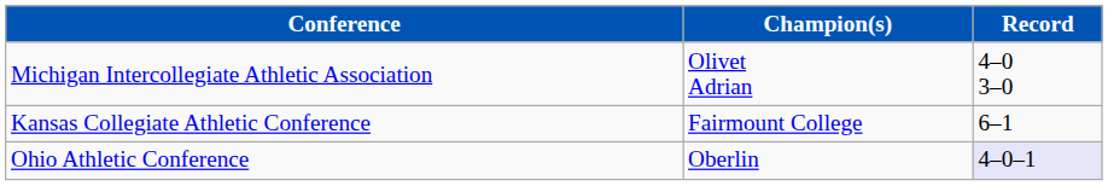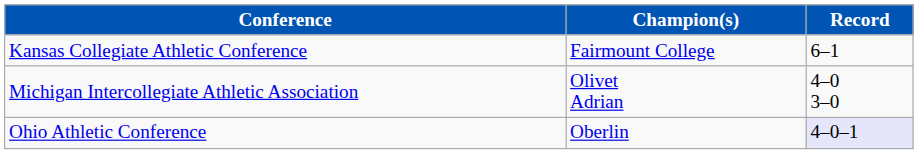rows swapped: Kansas Collegiate Athletic Conference <-> Michigan Intercollegiate Athletic Association
